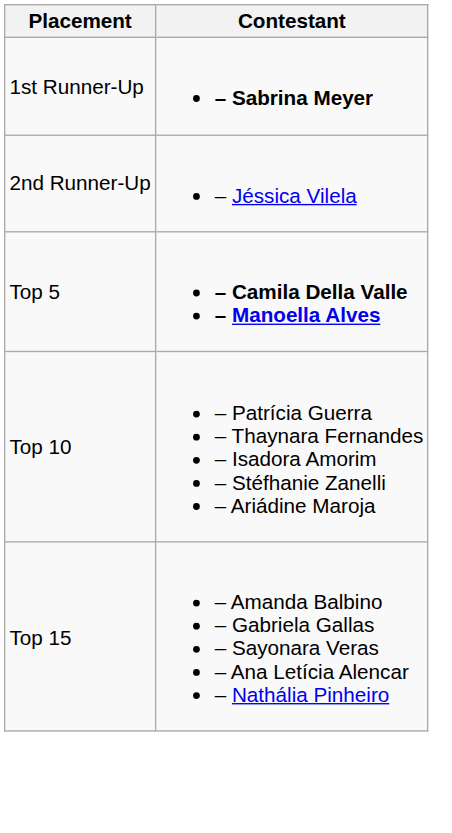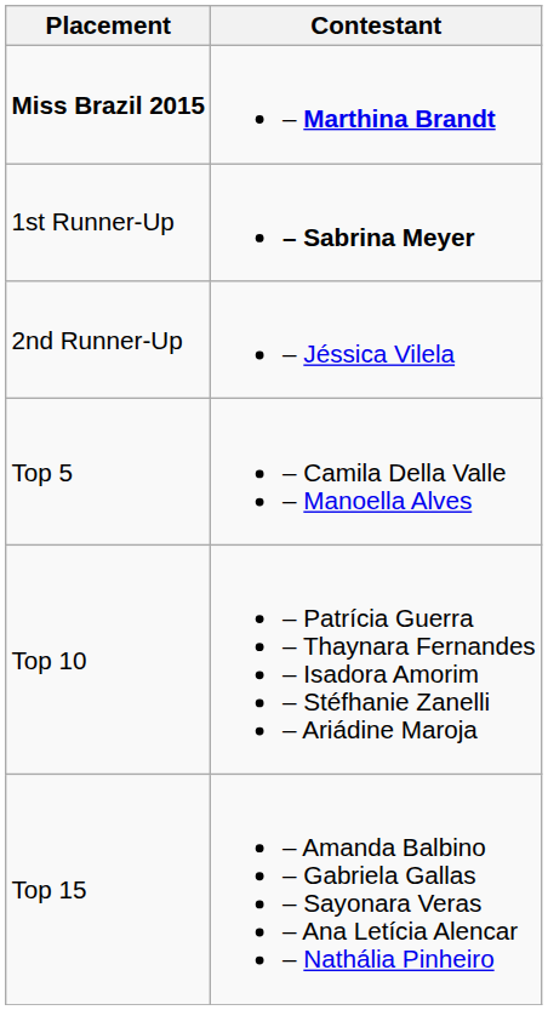+ row: Miss Brazil 2015 | – Marthina Brandt
Top 5 | Contestant: bold -> normal
